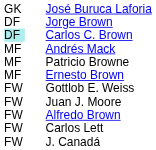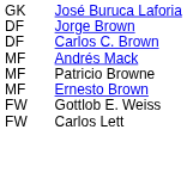Carlos C. Brown | column 1: paleturquoise background -> no background
- row: FW | Juan J. Moore
- row: FW | Alfredo Brown
- row: FW | J. Canadá
